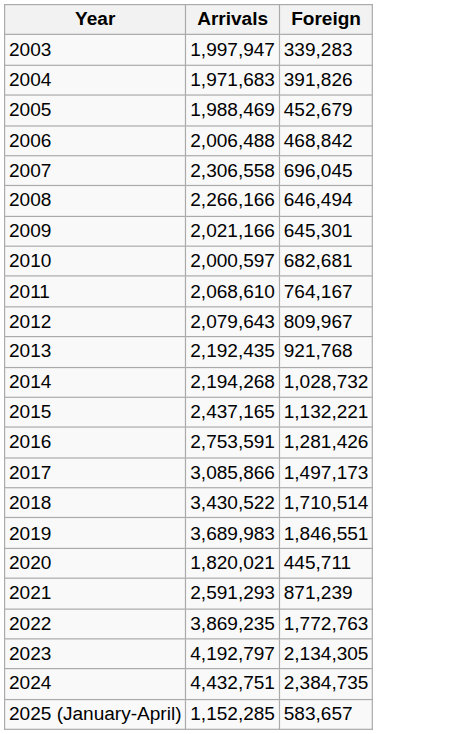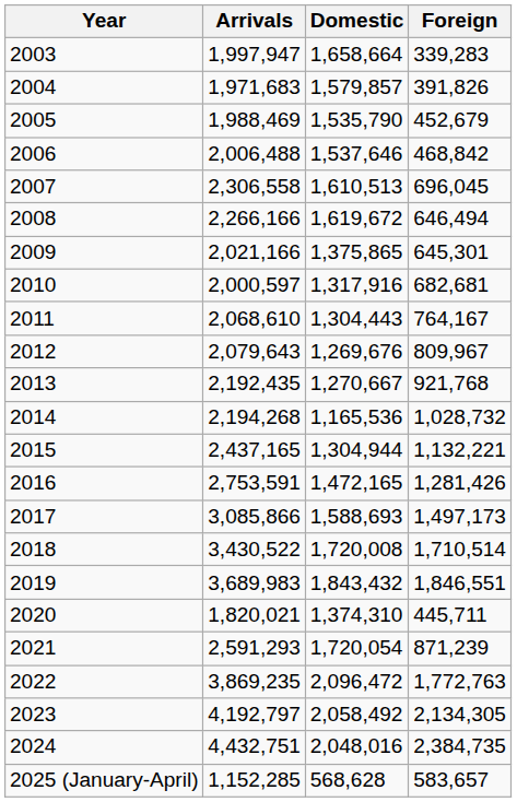+ column: Domestic | 1,658,664 | 1,579,857 | 1,535,790 | 1,537,646 | 1,610,513 | 1,619,672 | 1,375,865 | 1,317,916 | 1,304,443 | 1,269,676 | 1,270,667 | 1,165,536 | 1,304,944 | 1,472,165 | 1,588,693 | 1,720,008 | 1,843,432 | 1,374,310 | 1,720,054 | 2,096,472 | 2,058,492 | 2,048,016 | 568,628
